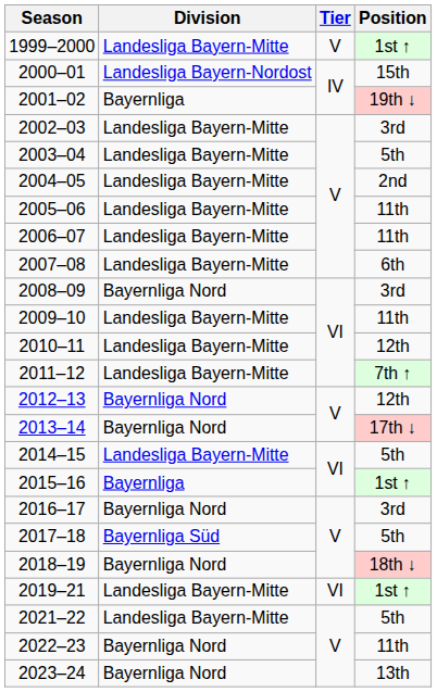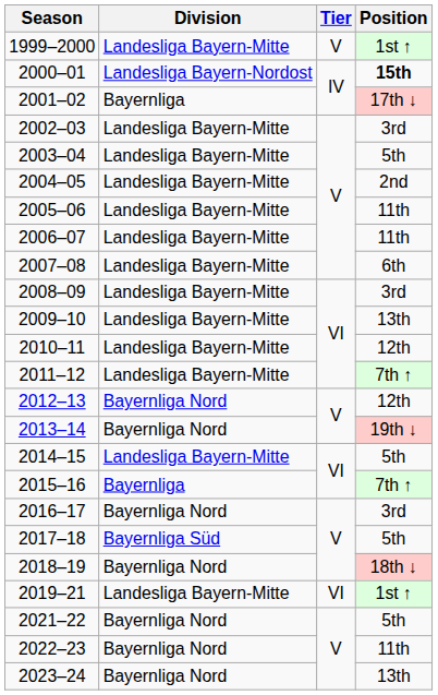2000–01 | Position: normal -> bold
2001–02 | Position: 19th ↓ -> 17th ↓
2008–09 | Division: Bayernliga Nord -> Landesliga Bayern-Mitte
2009–10 | Position: 11th -> 13th
2013–14 | Position: 17th ↓ -> 19th ↓
2015–16 | Position: 1st ↑ -> 7th ↑
2021–22 | Division: Landesliga Bayern-Mitte -> Bayernliga Nord
